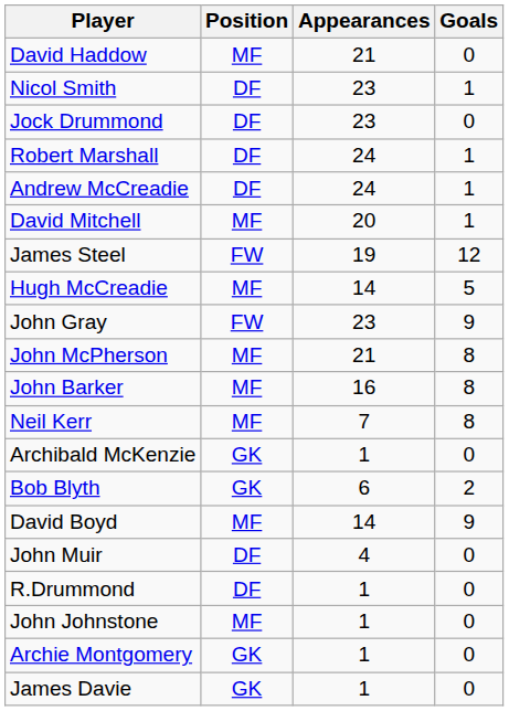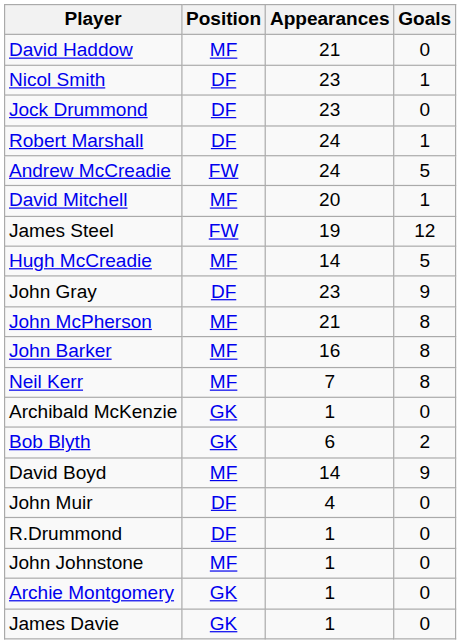Andrew McCreadie | Position: DF -> FW
Andrew McCreadie | Goals: 1 -> 5
John Gray | Position: FW -> DF
